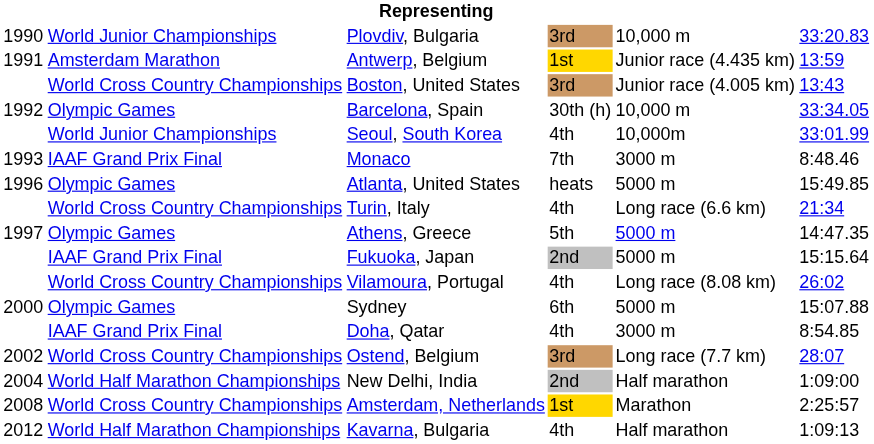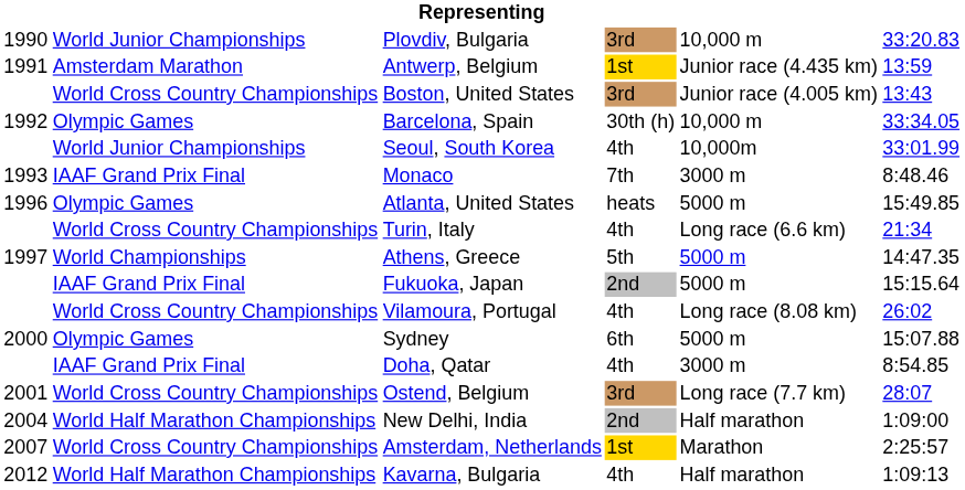Athens, Greece | column 2: Olympic Games -> World Championships
Ostend, Belgium | column 1: 2002 -> 2001
Amsterdam, Netherlands | column 1: 2008 -> 2007
